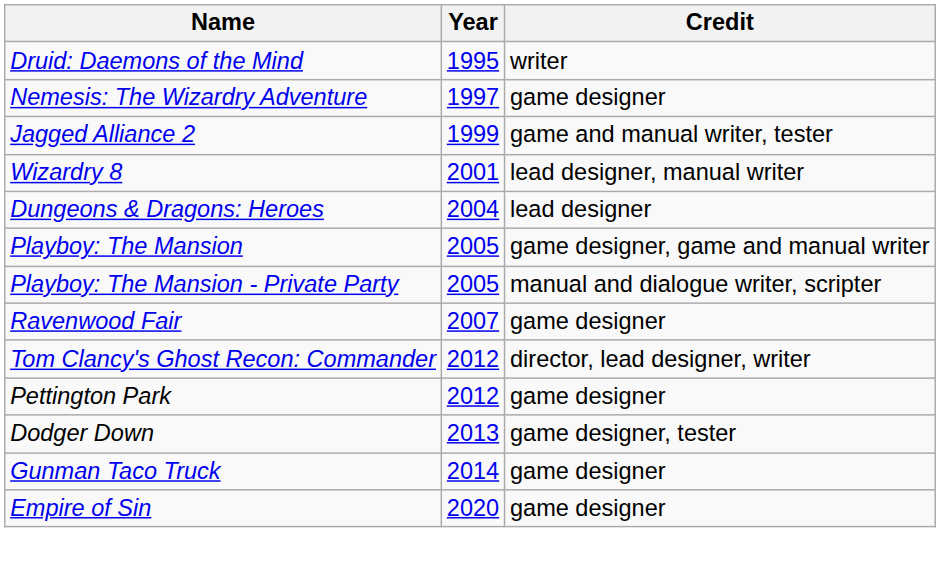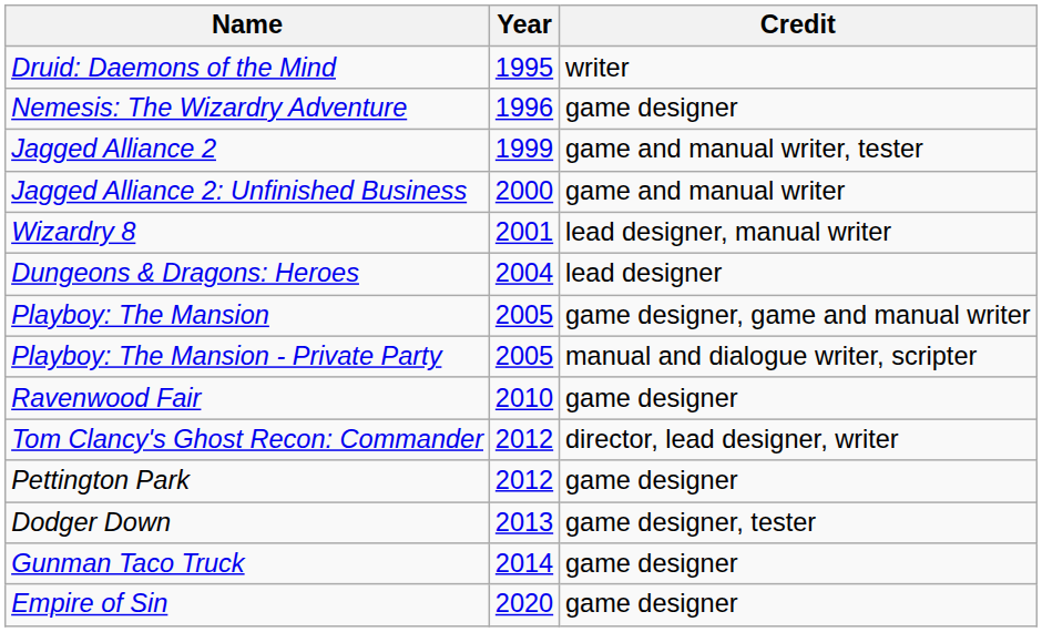Nemesis: The Wizardry Adventure | Year: 1997 -> 1996
+ row: Jagged Alliance 2: Unfinished Business | 2000 | game and manual writer
Ravenwood Fair | Year: 2007 -> 2010
